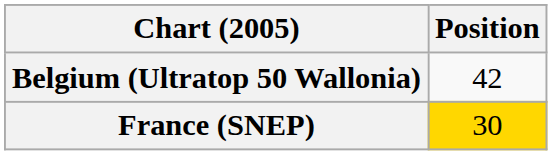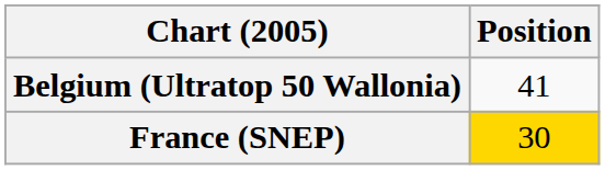Belgium (Ultratop 50 Wallonia) | Position: 42 -> 41
